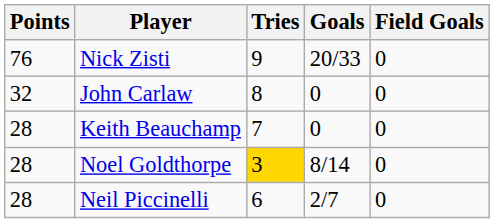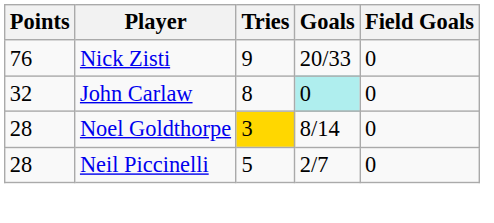John Carlaw | Goals: no background -> paleturquoise background
- row: 28 | Keith Beauchamp | 7 | 0 | 0
Neil Piccinelli | Tries: 6 -> 5
